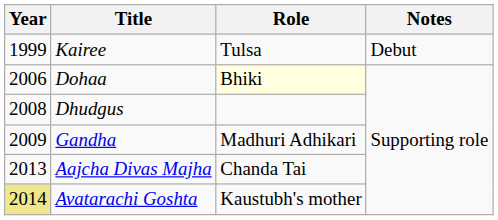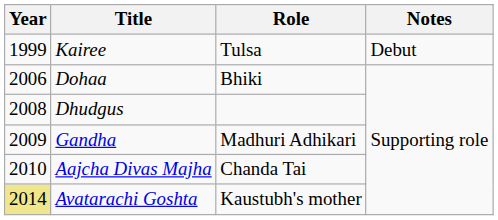Dohaa | Role: lightyellow background -> no background
Aajcha Divas Majha | Year: 2013 -> 2010
